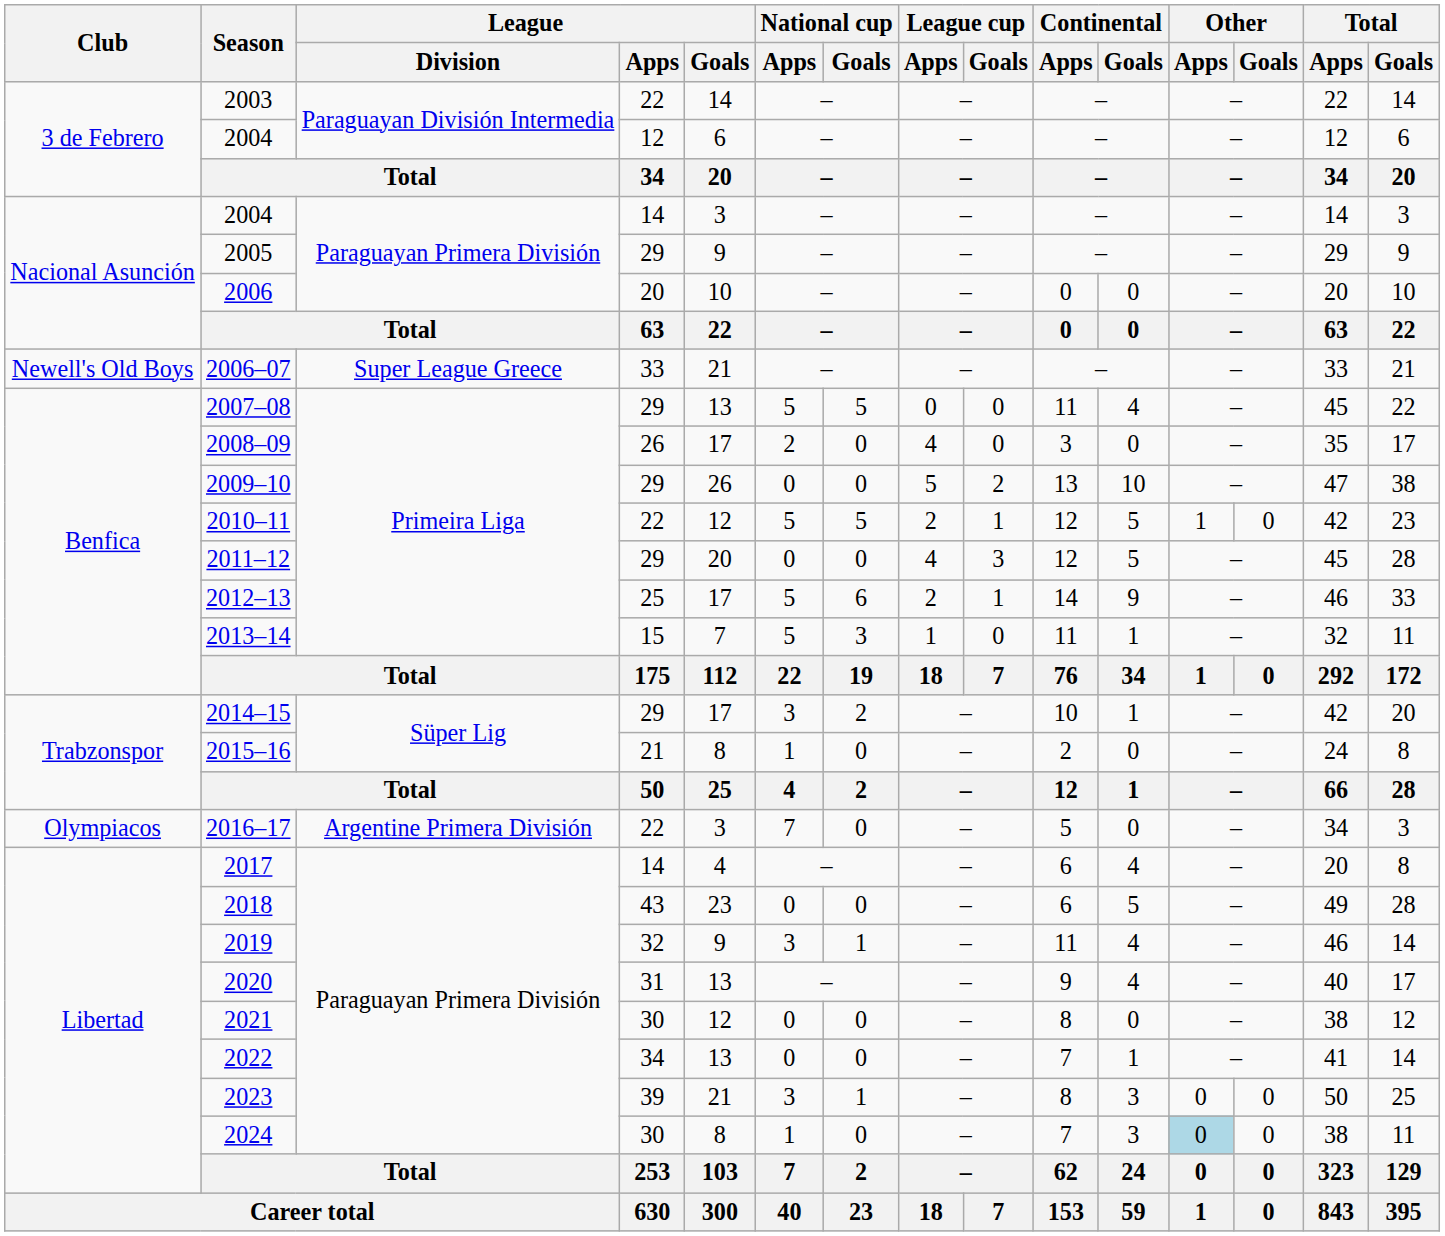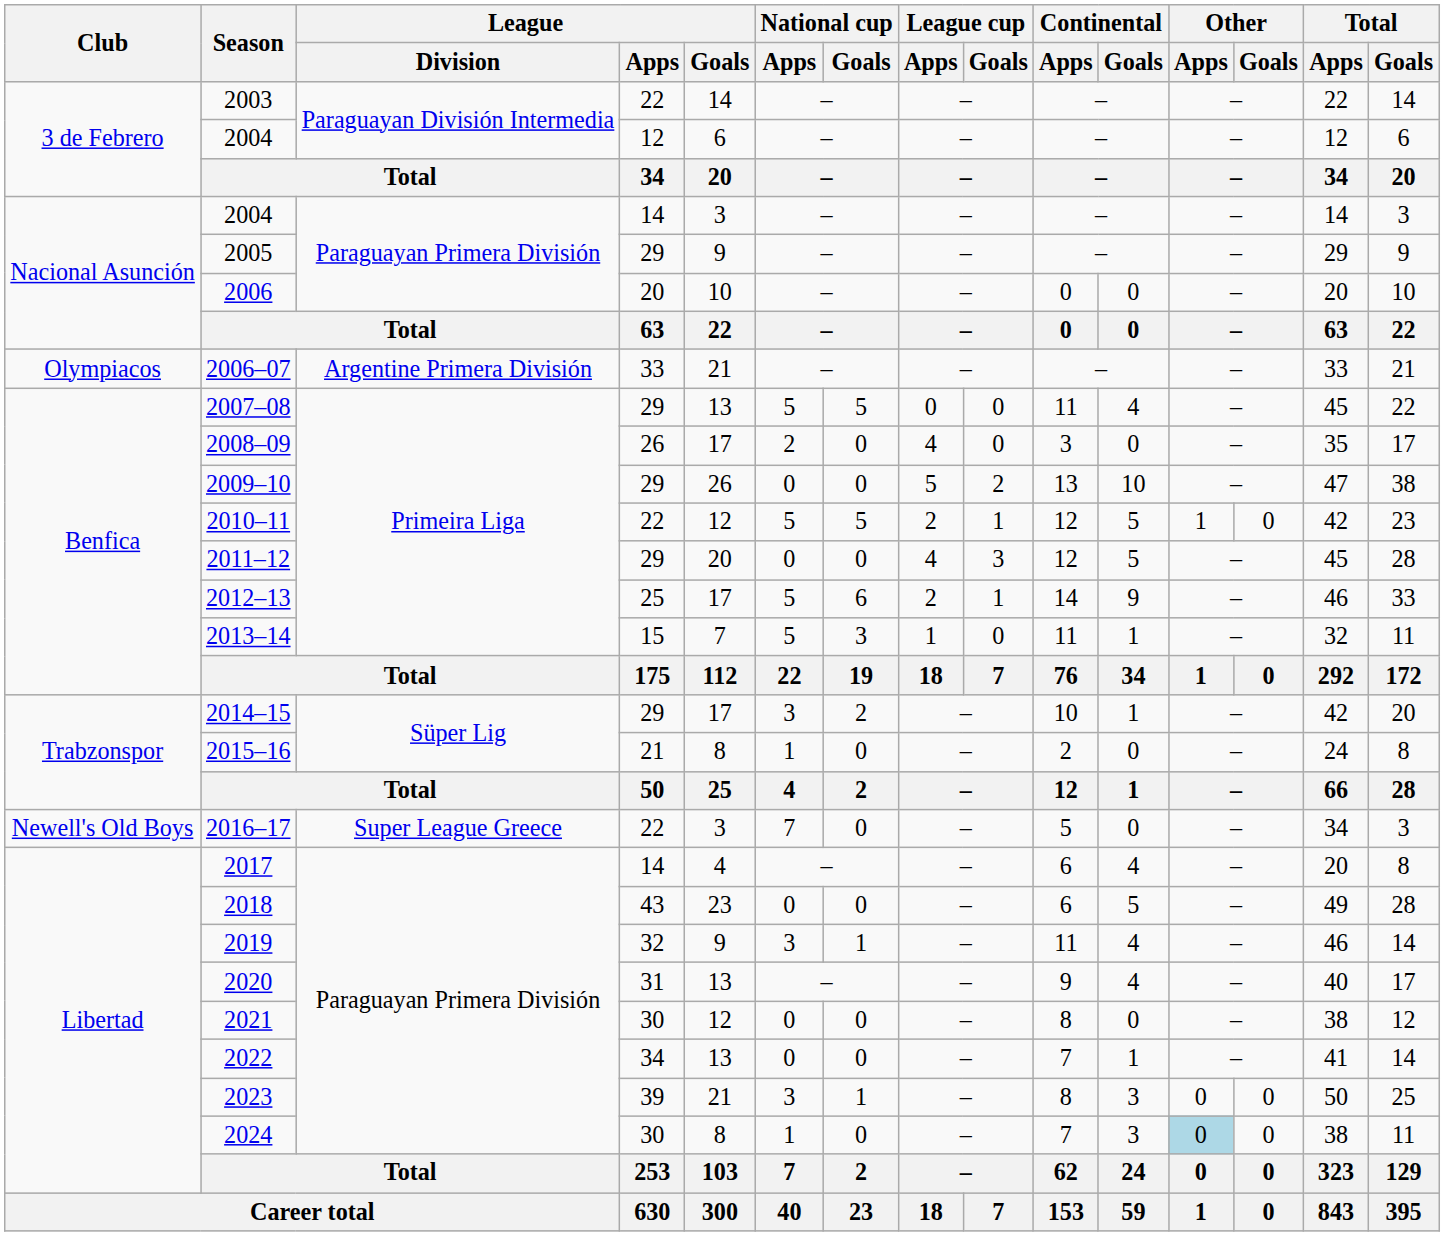2006–07 | Club: Newell's Old Boys -> Olympiacos
2006–07 | League / Division: Super League Greece -> Argentine Primera División
2016–17 | Club: Olympiacos -> Newell's Old Boys
2016–17 | League / Division: Argentine Primera División -> Super League Greece
